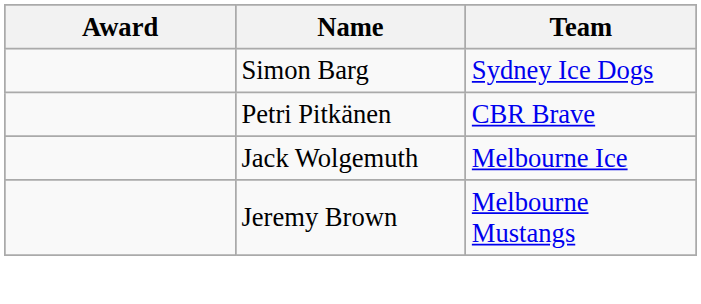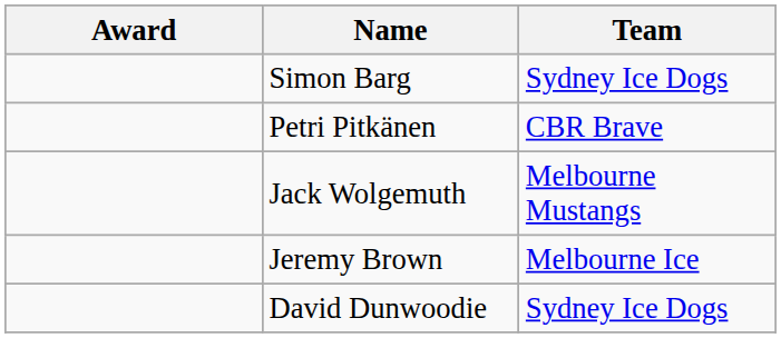Jack Wolgemuth | Team: Melbourne Ice -> Melbourne Mustangs
Jeremy Brown | Team: Melbourne Mustangs -> Melbourne Ice
+ row: David Dunwoodie | Sydney Ice Dogs
